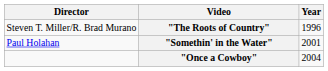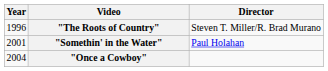columns swapped: Year <-> Director
